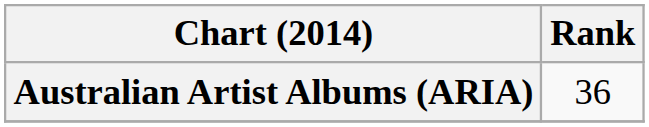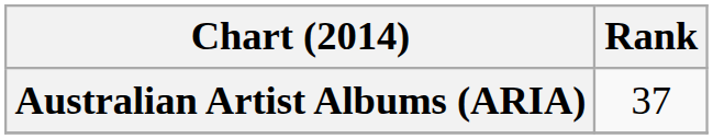Australian Artist Albums (ARIA) | Rank: 36 -> 37
